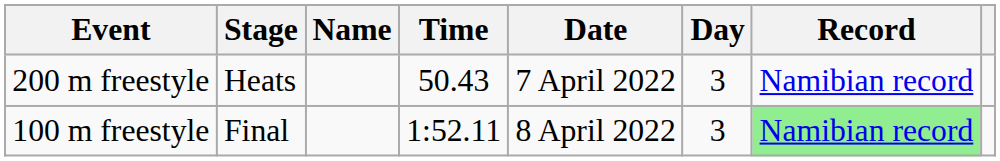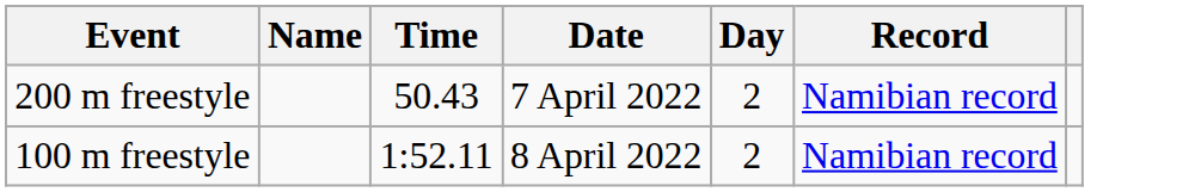- column: Stage | Heats | Final
200 m freestyle | Day: 3 -> 2
100 m freestyle | Day: 3 -> 2
100 m freestyle | Record: lightgreen background -> no background
